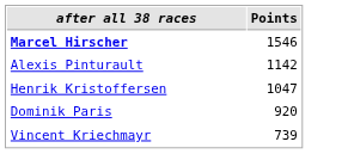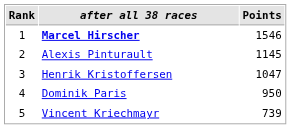+ column: Rank | 1 | 2 | 3 | 4 | 5
Alexis Pinturault | Points: 1142 -> 1145
Dominik Paris | Points: 920 -> 950
